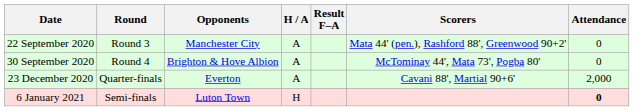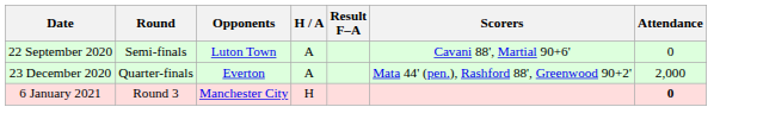22 September 2020 | Round: Round 3 -> Semi-finals
22 September 2020 | Opponents: Manchester City -> Luton Town
22 September 2020 | Scorers: Mata 44' (pen.), Rashford 88', Greenwood 90+2' -> Cavani 88', Martial 90+6'
- row: 30 September 2020 | Round 4 | Brighton & Hove Albion | A | McTominay 44', Mata 73', Pogba 80' | 0
23 December 2020 | Scorers: Cavani 88', Martial 90+6' -> Mata 44' (pen.), Rashford 88', Greenwood 90+2'
6 January 2021 | Round: Semi-finals -> Round 3
6 January 2021 | Opponents: Luton Town -> Manchester City
